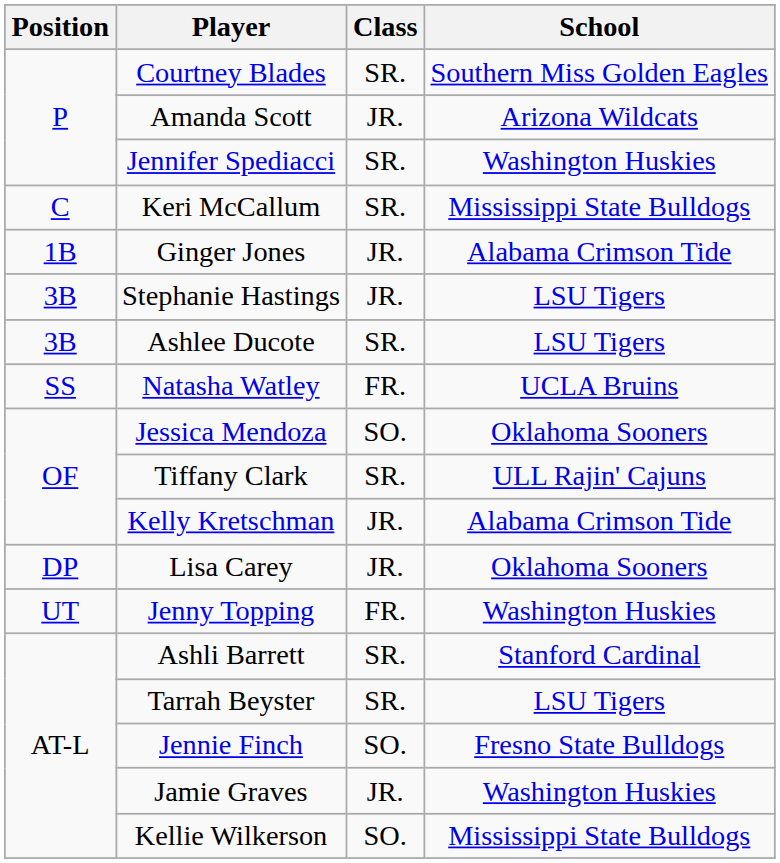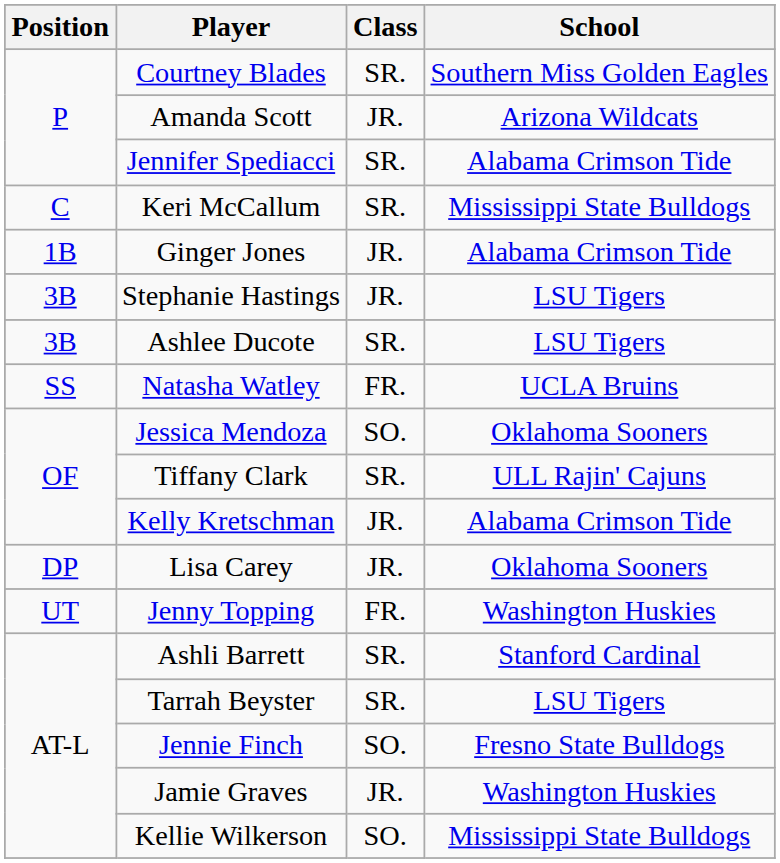Jennifer Spediacci | School: Washington Huskies -> Alabama Crimson Tide
